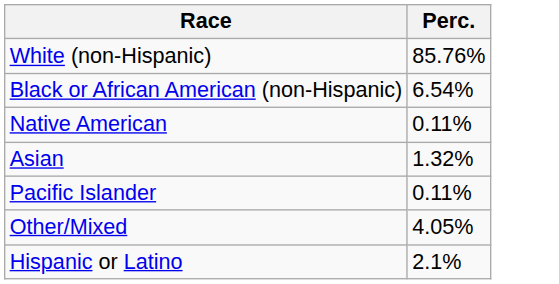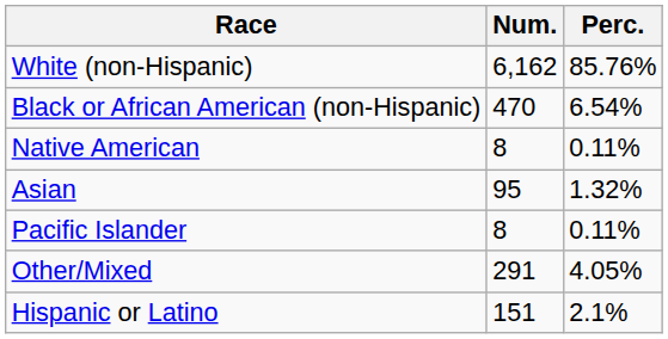+ column: Num. | 6,162 | 470 | 8 | 95 | 8 | 291 | 151
